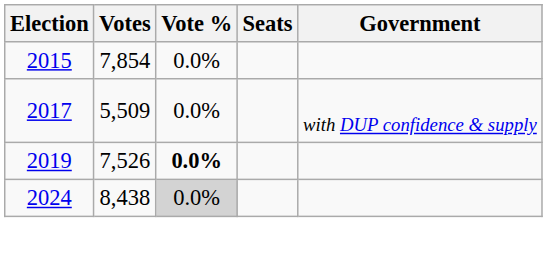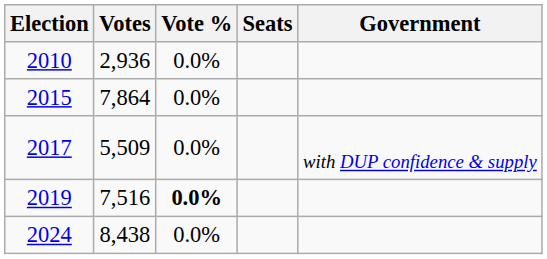+ row: 2010 | 2,936 | 0.0%
2015 | Votes: 7,854 -> 7,864
2019 | Votes: 7,526 -> 7,516
2024 | Vote %: lightgrey background -> no background
